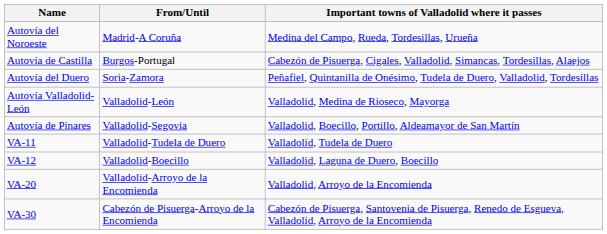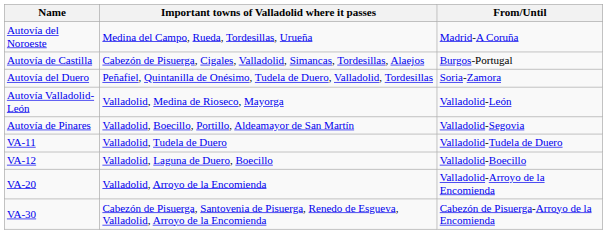columns swapped: From/Until <-> Important towns of Valladolid where it passes
